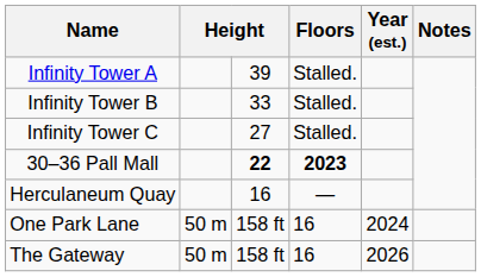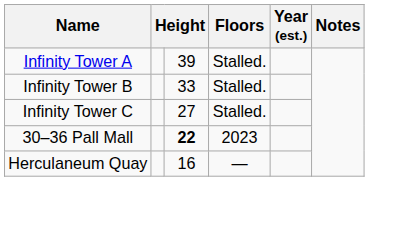30–36 Pall Mall | Floors: bold -> normal
- row: One Park Lane | 50 m | 158 ft | 16 | 2024
- row: The Gateway | 50 m | 158 ft | 16 | 2026
